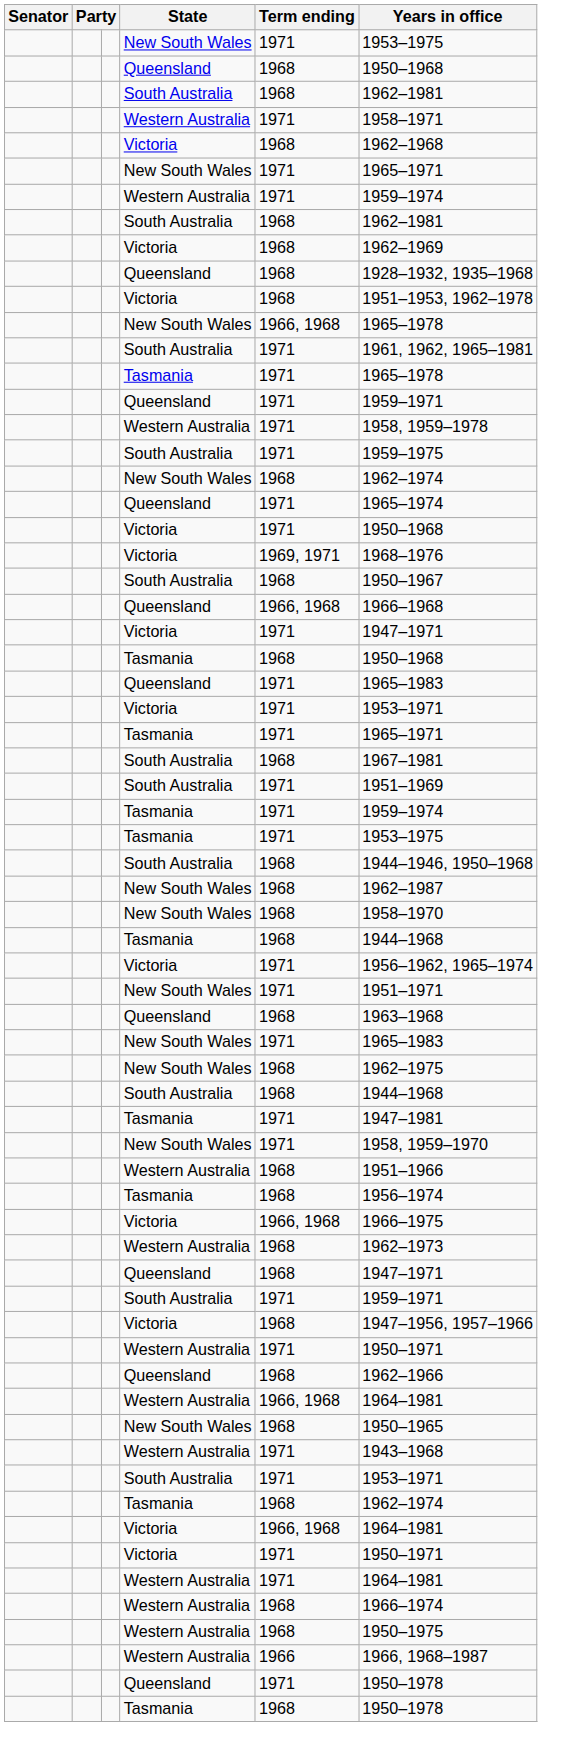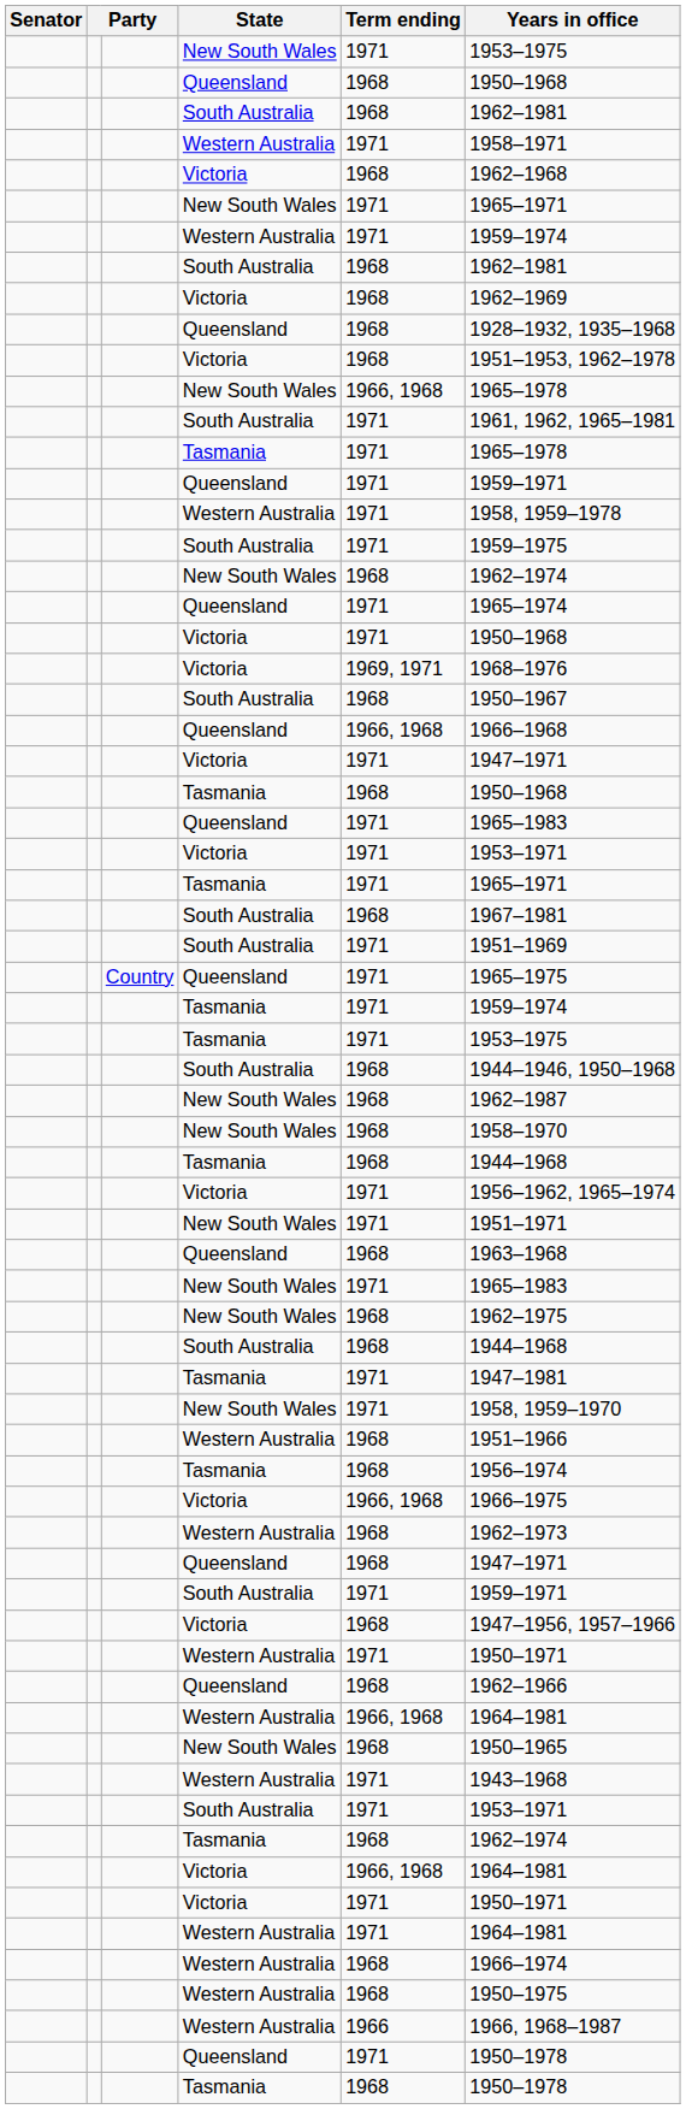+ row: Country | Queensland | 1971 | 1965–1975
